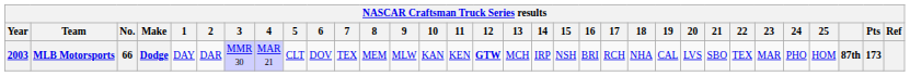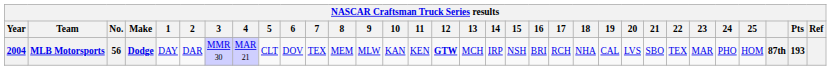MLB Motorsports | Year: 2003 -> 2004
MLB Motorsports | No.: 66 -> 56
MLB Motorsports | Pts: 173 -> 193
